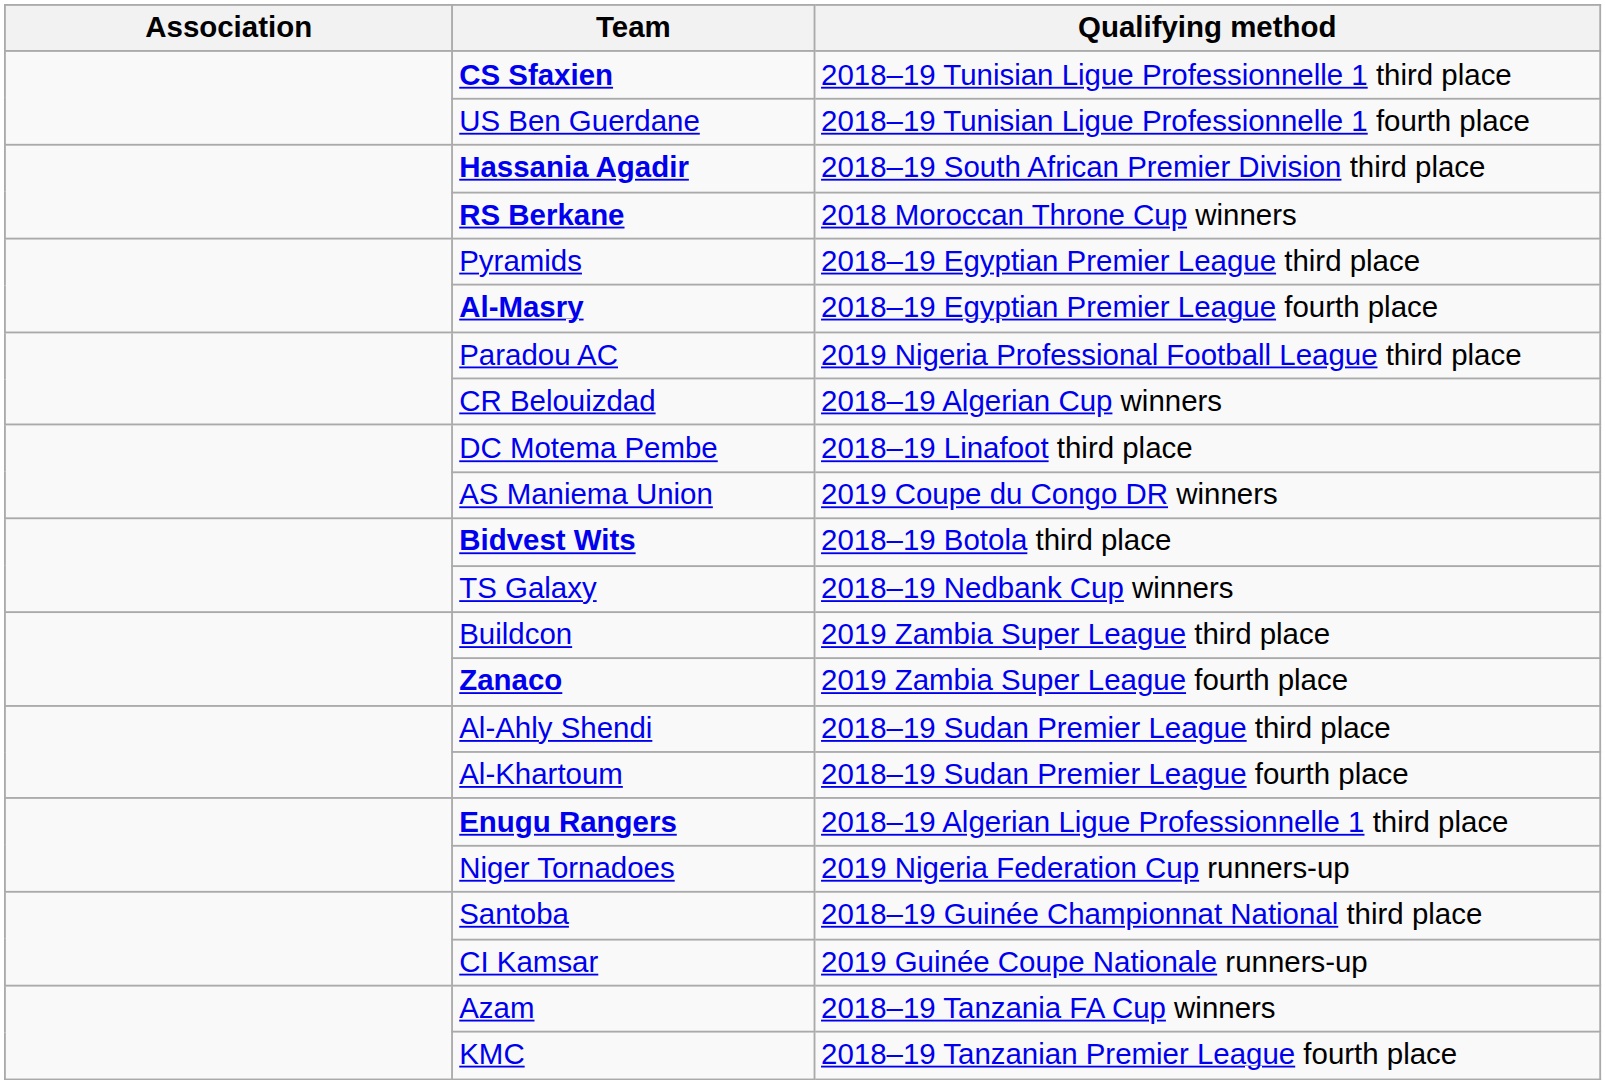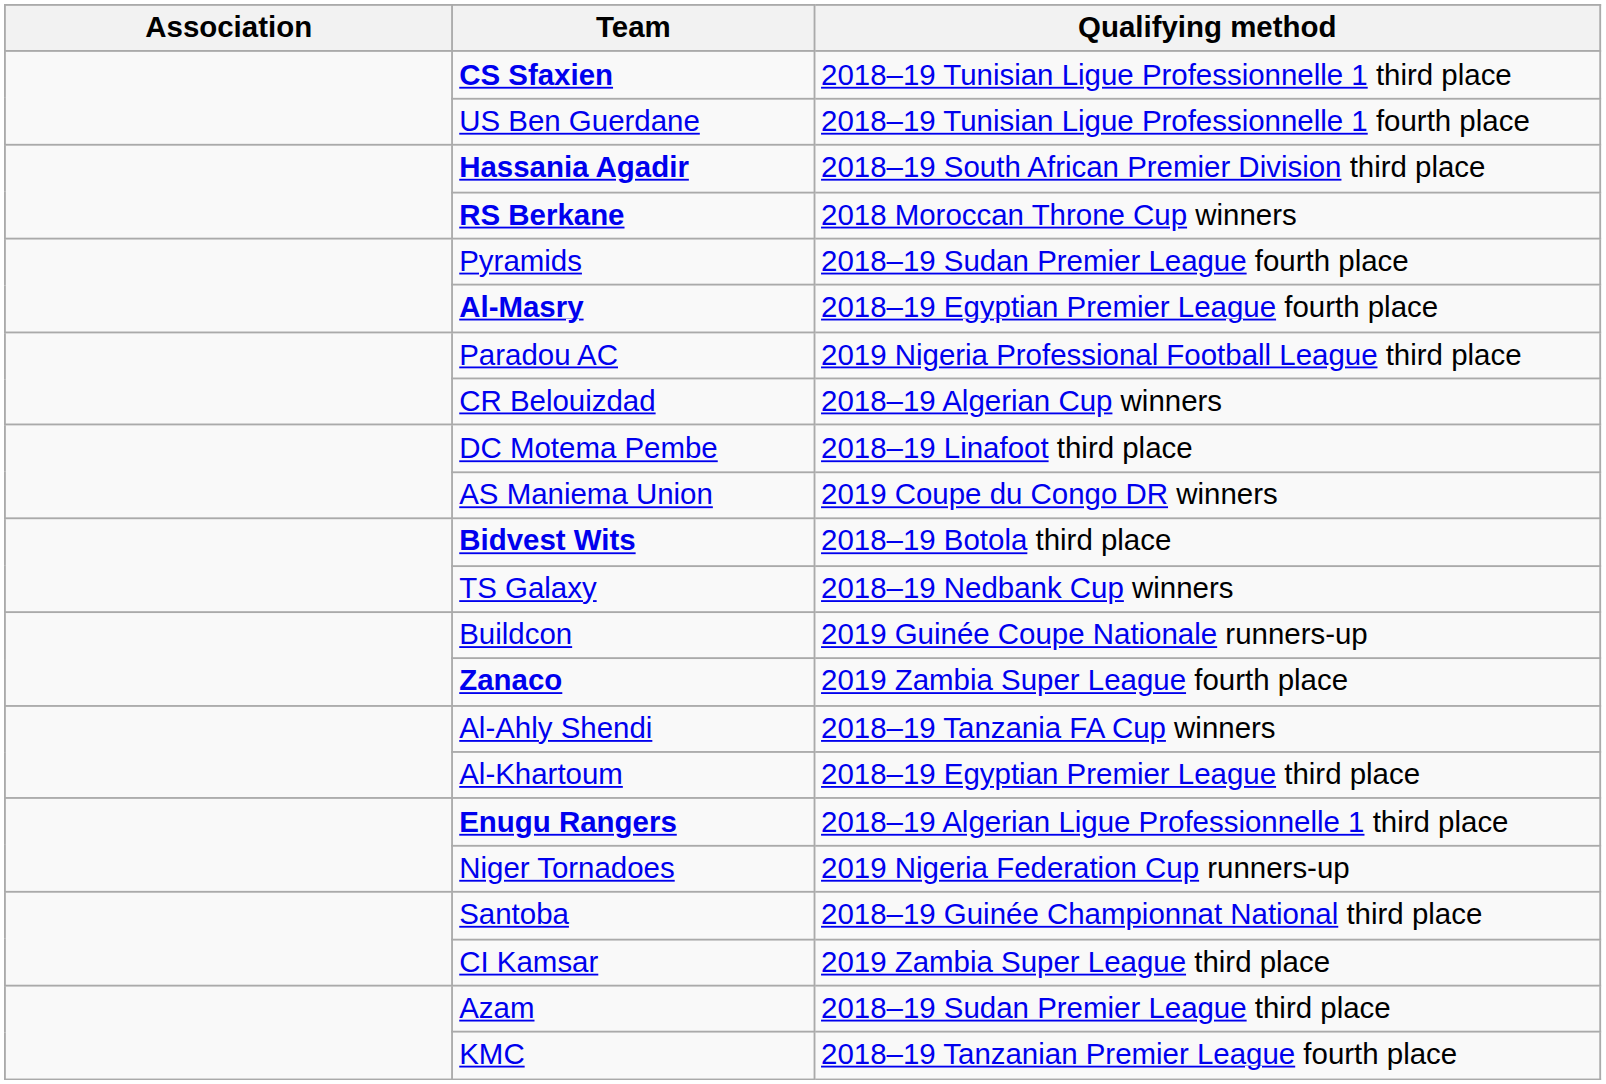Pyramids | Qualifying method: 2018–19 Egyptian Premier League third place -> 2018–19 Sudan Premier League fourth place
Buildcon | Qualifying method: 2019 Zambia Super League third place -> 2019 Guinée Coupe Nationale runners-up
Al-Ahly Shendi | Qualifying method: 2018–19 Sudan Premier League third place -> 2018–19 Tanzania FA Cup winners
Al-Khartoum | Qualifying method: 2018–19 Sudan Premier League fourth place -> 2018–19 Egyptian Premier League third place
CI Kamsar | Qualifying method: 2019 Guinée Coupe Nationale runners-up -> 2019 Zambia Super League third place
Azam | Qualifying method: 2018–19 Tanzania FA Cup winners -> 2018–19 Sudan Premier League third place
